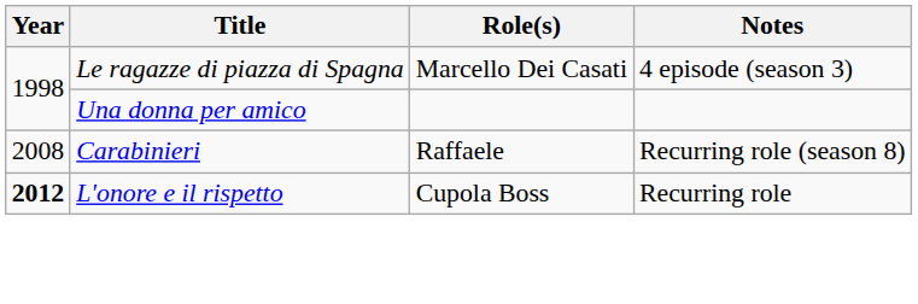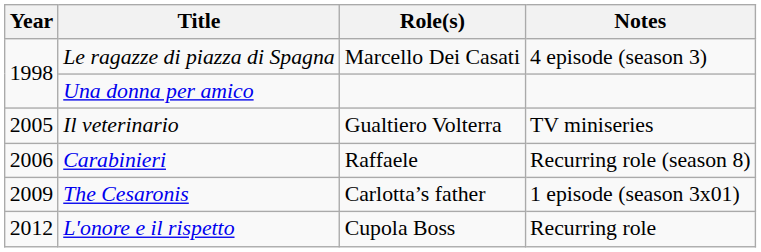+ row: 2005 | Il veterinario | Gualtiero Volterra | TV miniseries
Carabinieri | Year: 2008 -> 2006
+ row: 2009 | The Cesaronis | Carlotta’s father | 1 episode (season 3x01)
L'onore e il rispetto | Year: bold -> normal
